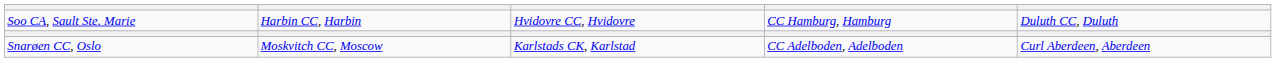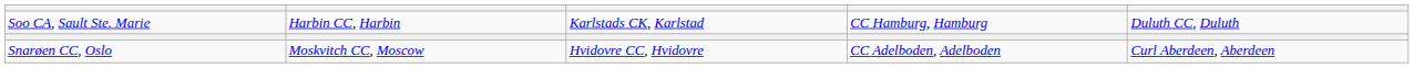Soo CA, Sault Ste. Marie | column 3: Hvidovre CC, Hvidovre -> Karlstads CK, Karlstad
Snarøen CC, Oslo | column 3: Karlstads CK, Karlstad -> Hvidovre CC, Hvidovre
